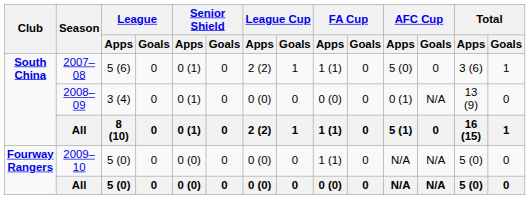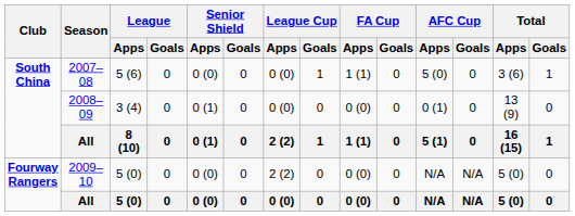2007–08 | Senior Shield / Apps: 0 (1) -> 0 (0)
2007–08 | League Cup / Apps: 2 (2) -> 0 (0)
2008–09 | AFC Cup / Goals: N/A -> 0
2009–10 | League Cup / Apps: 0 (0) -> 2 (2)
2009–10 | FA Cup / Apps: 1 (1) -> 0 (0)
